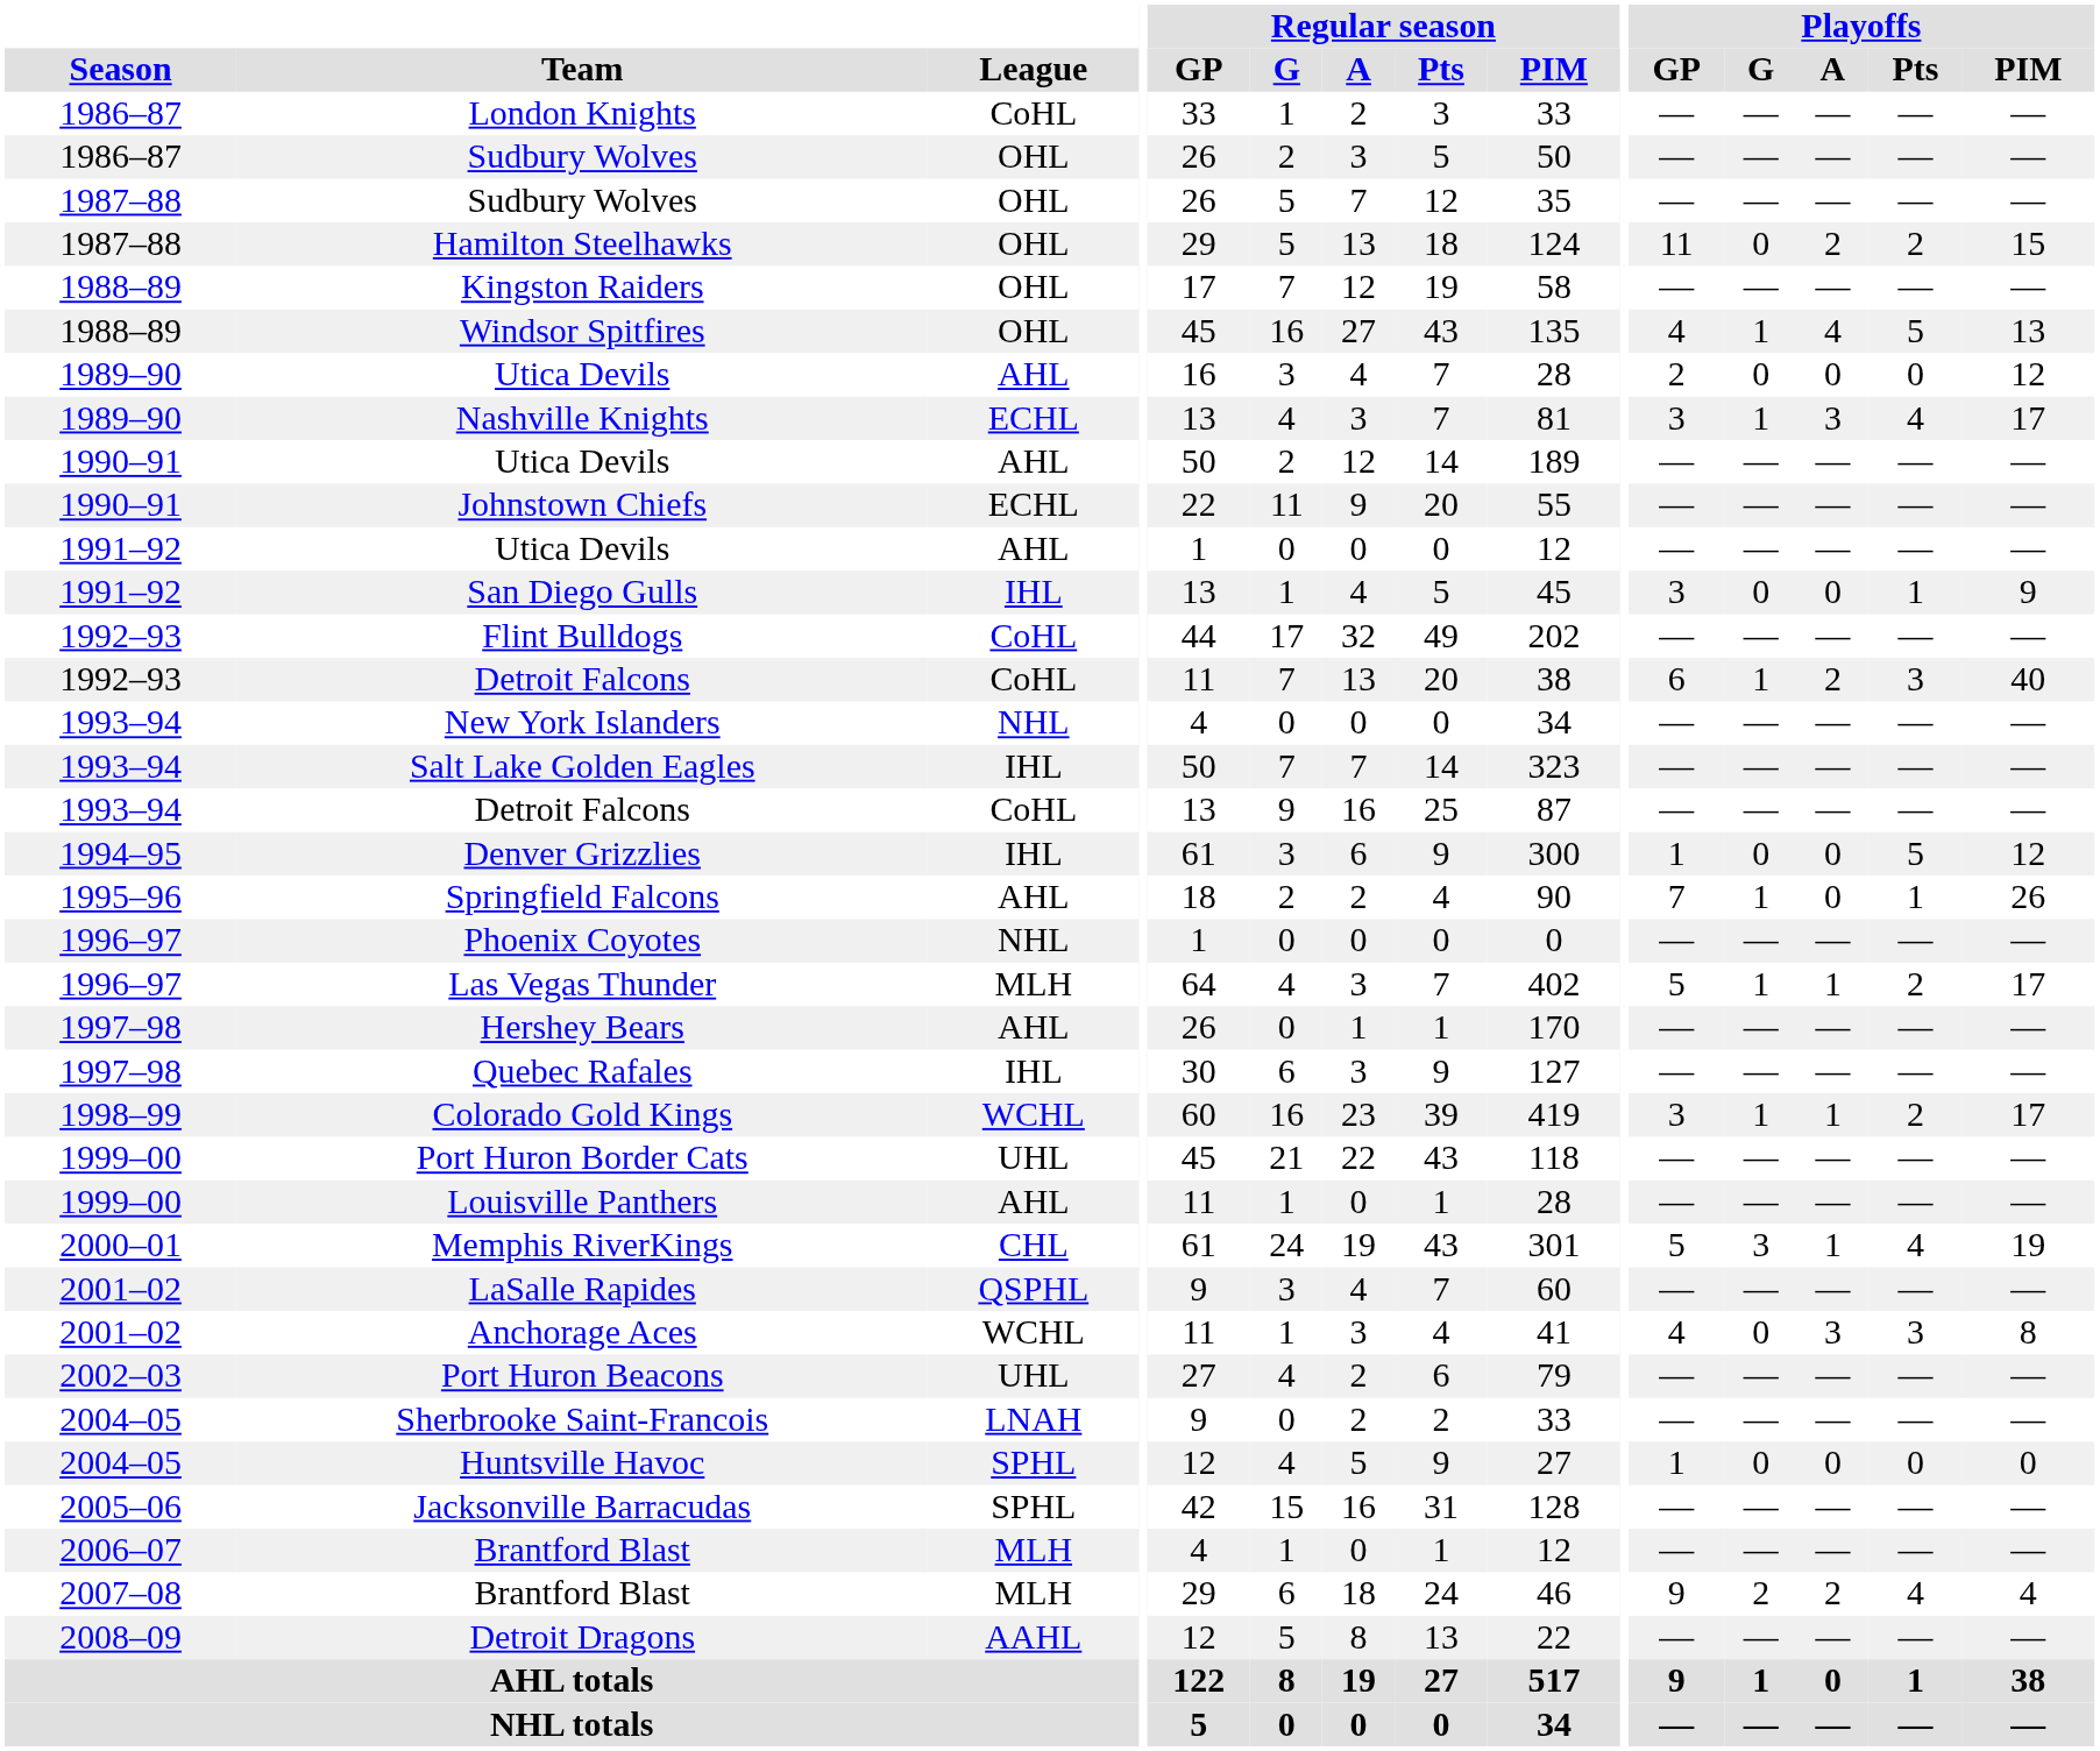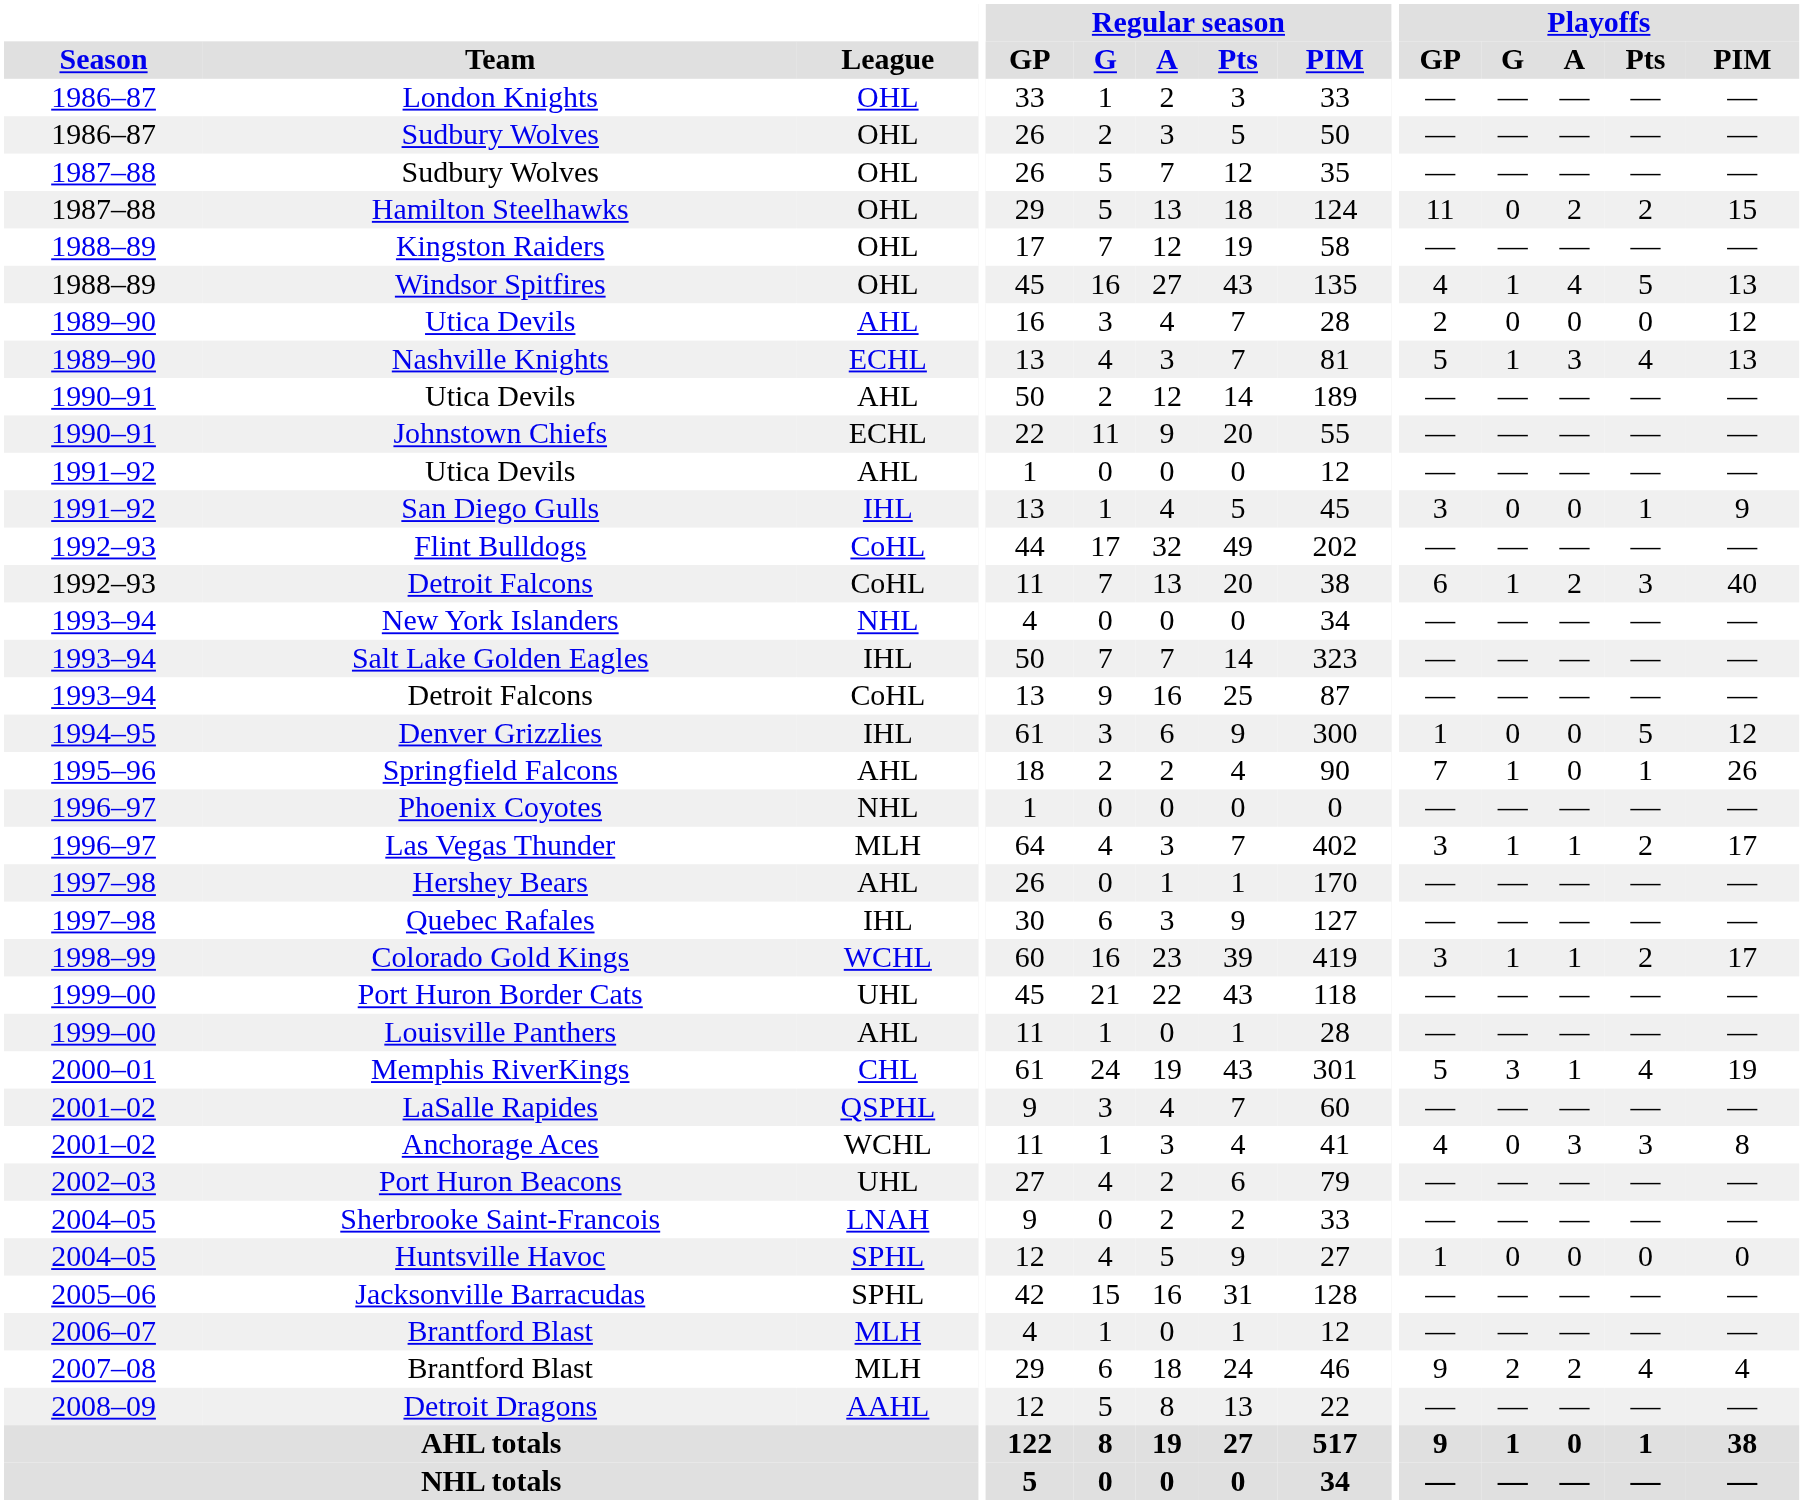London Knights | League: CoHL -> OHL
Nashville Knights | Playoffs / GP: 3 -> 5
Nashville Knights | Playoffs / PIM: 17 -> 13
Las Vegas Thunder | Playoffs / GP: 5 -> 3
